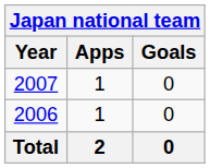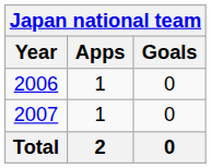rows swapped: 2006 <-> 2007
